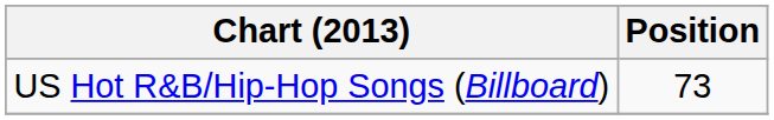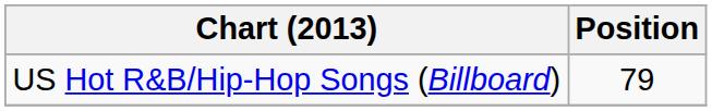US Hot R&B/Hip-Hop Songs (Billboard) | Position: 73 -> 79
